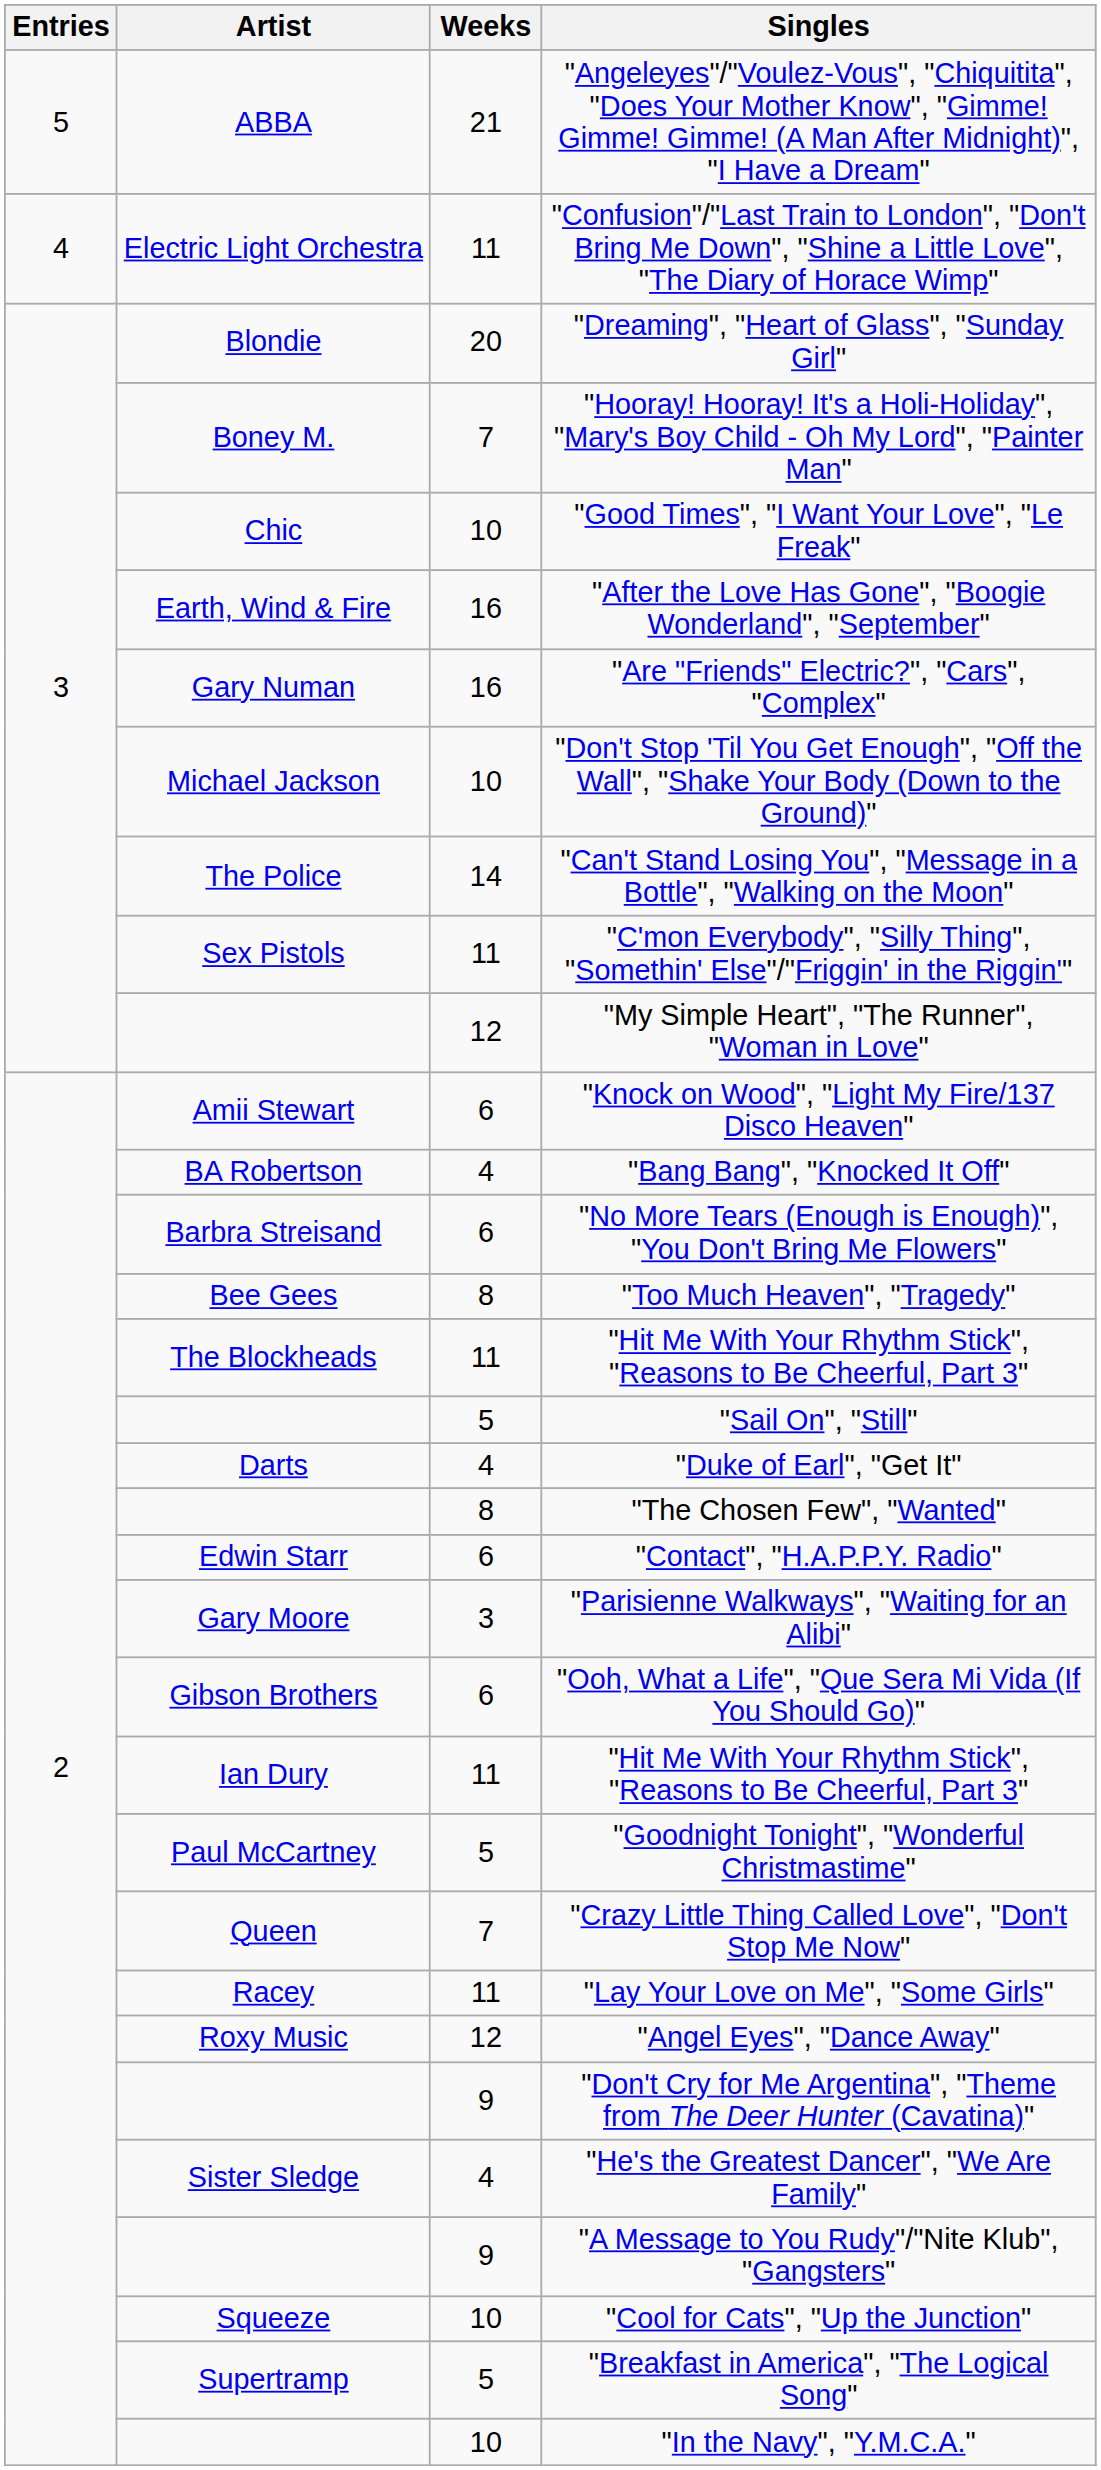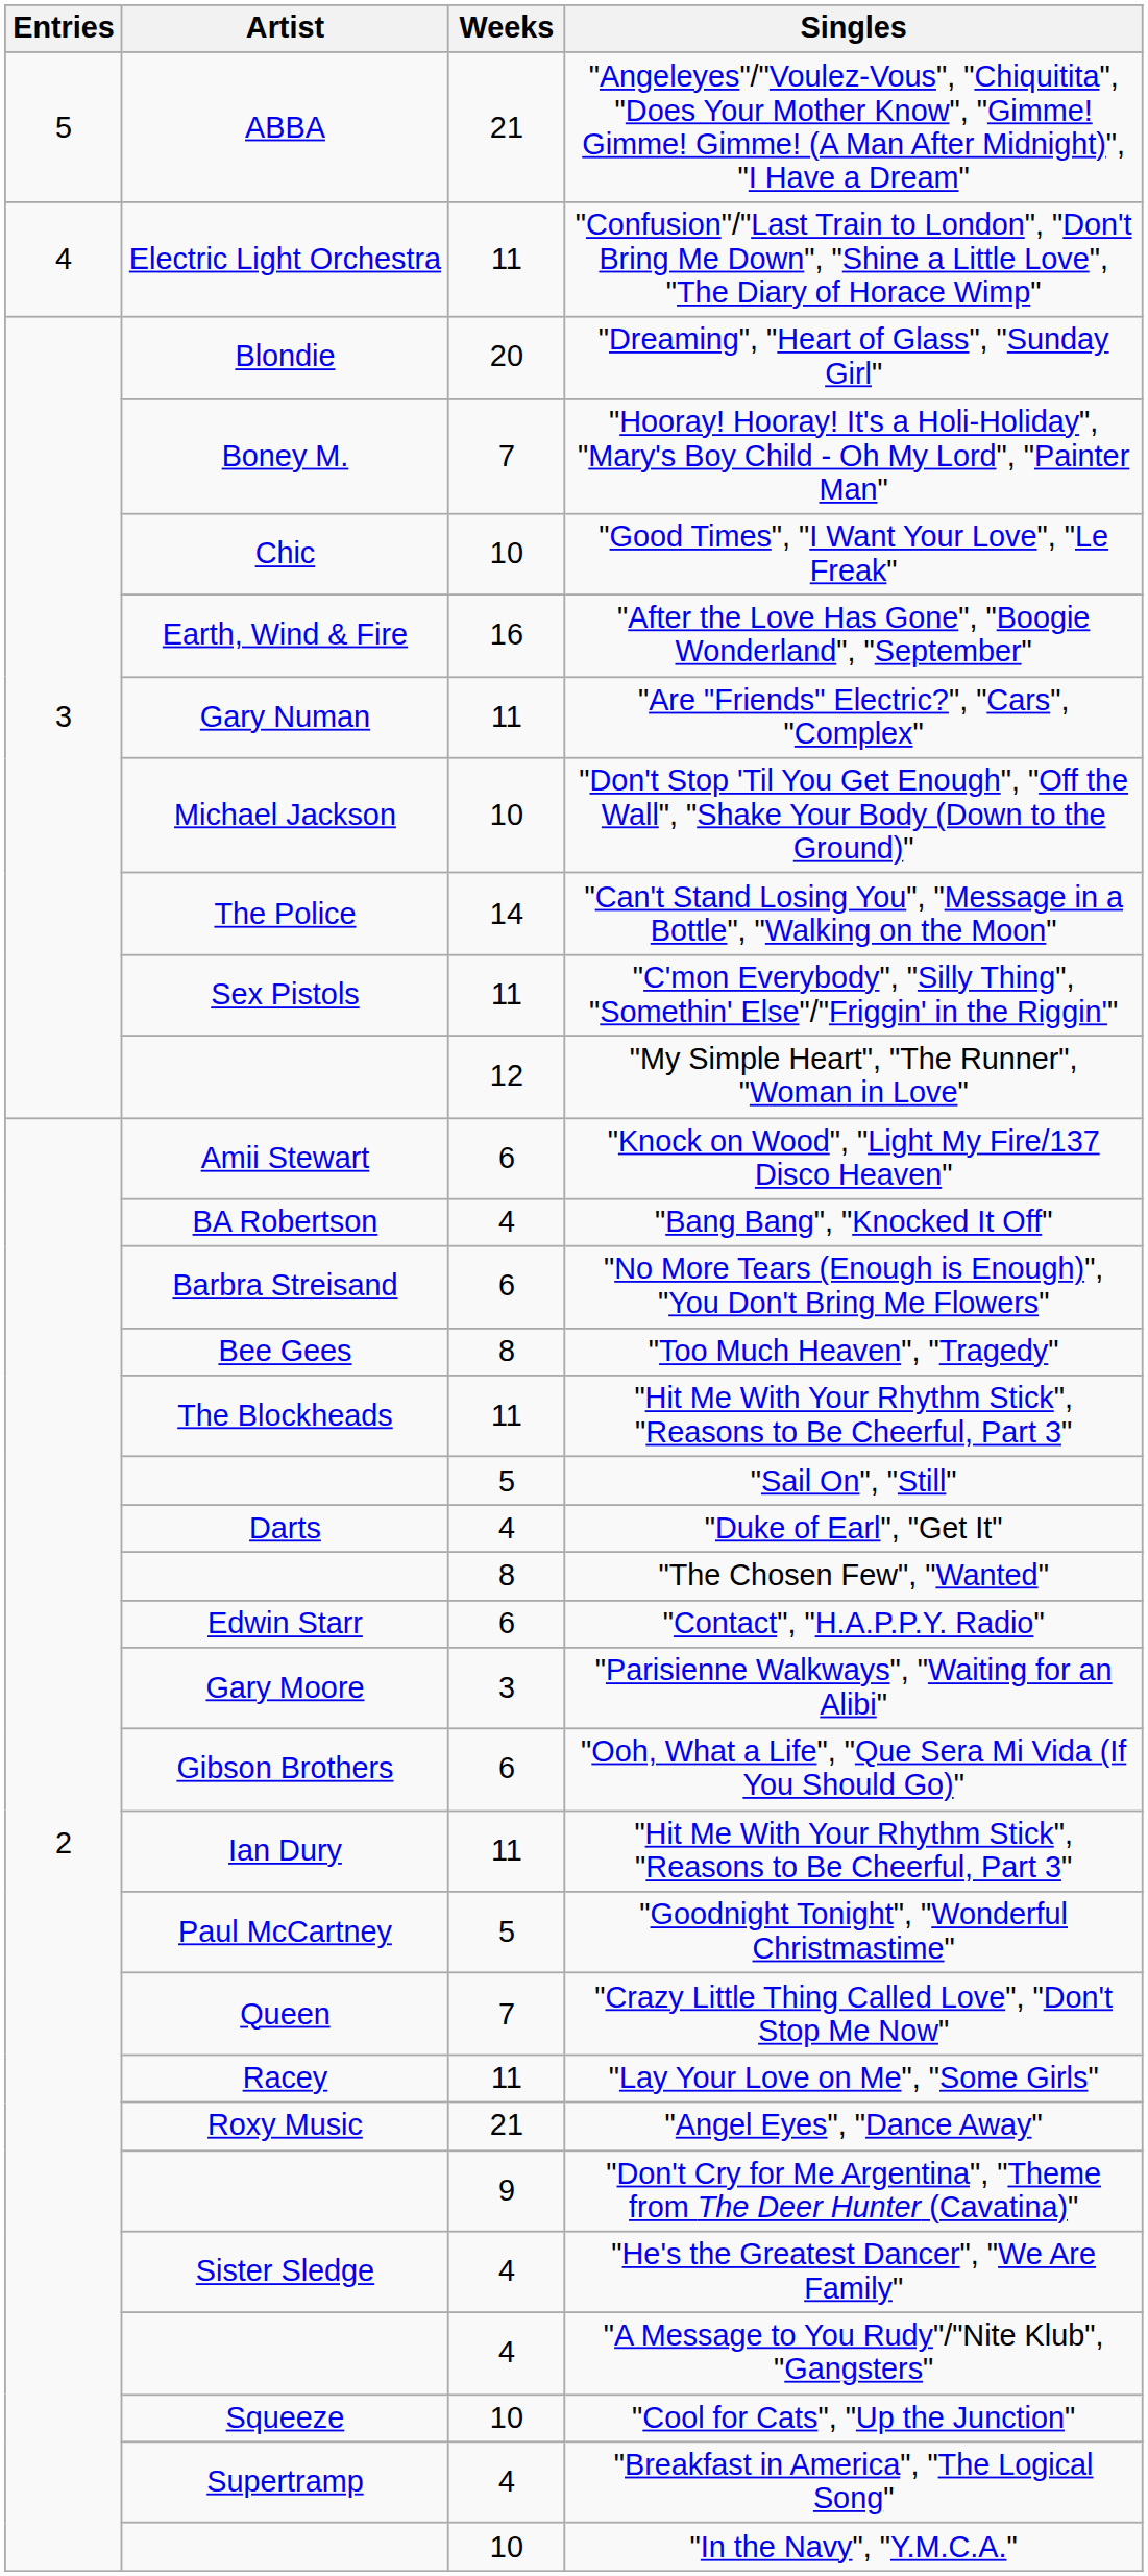"Are "Friends" Electric?", "Cars", "Complex" | Weeks: 16 -> 11
"Angel Eyes", "Dance Away" | Weeks: 12 -> 21
"A Message to You Rudy"/"Nite Klub", "Gangsters" | Weeks: 9 -> 4
"Breakfast in America", "The Logical Song" | Weeks: 5 -> 4
